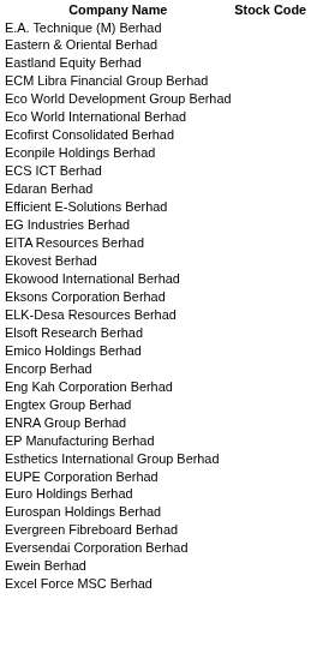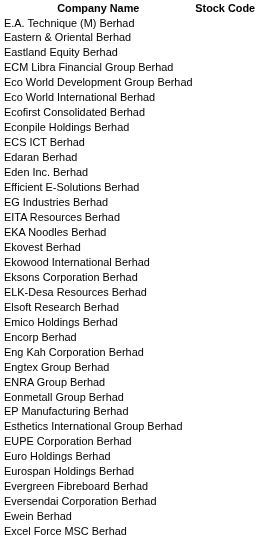+ row: Eden Inc. Berhad
+ row: EKA Noodles Berhad
+ row: Eonmetall Group Berhad
